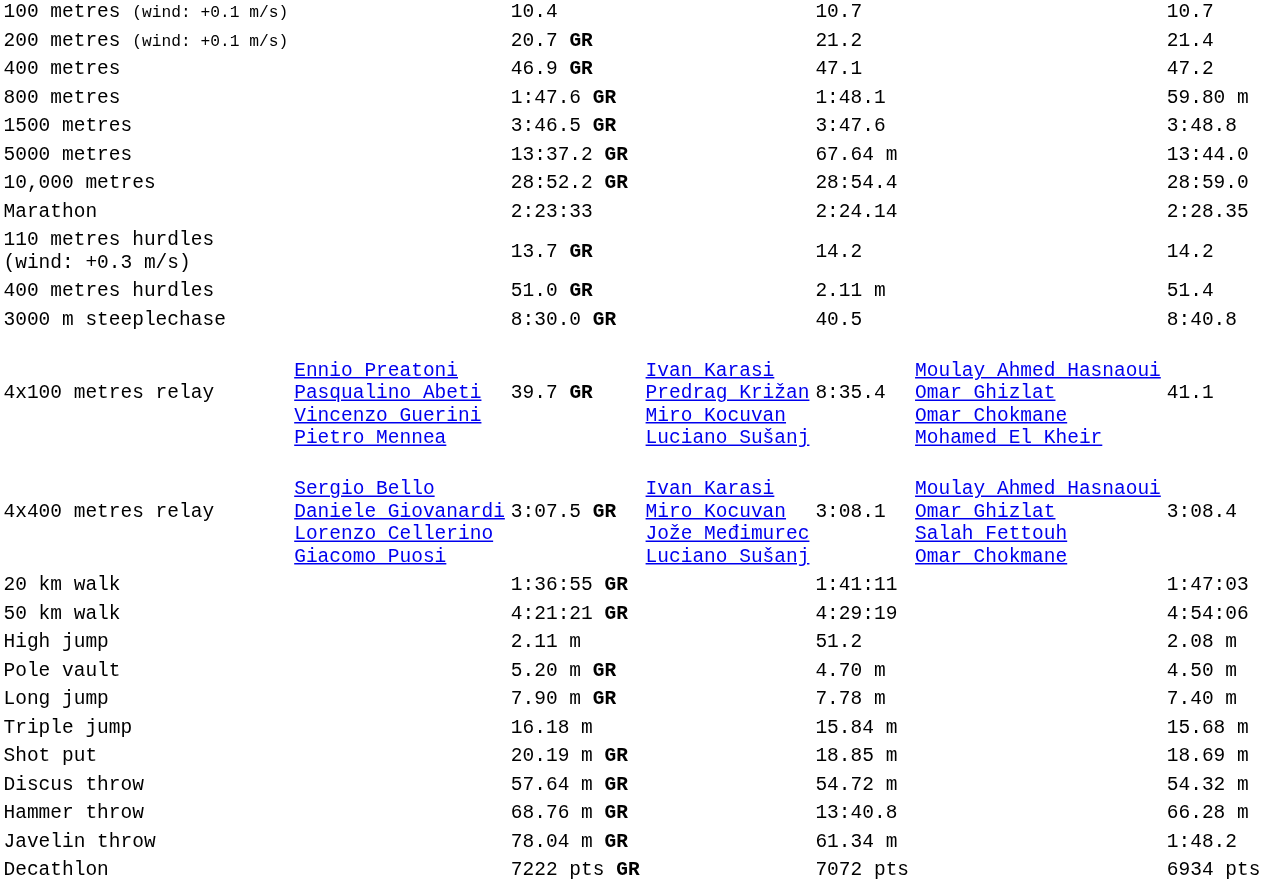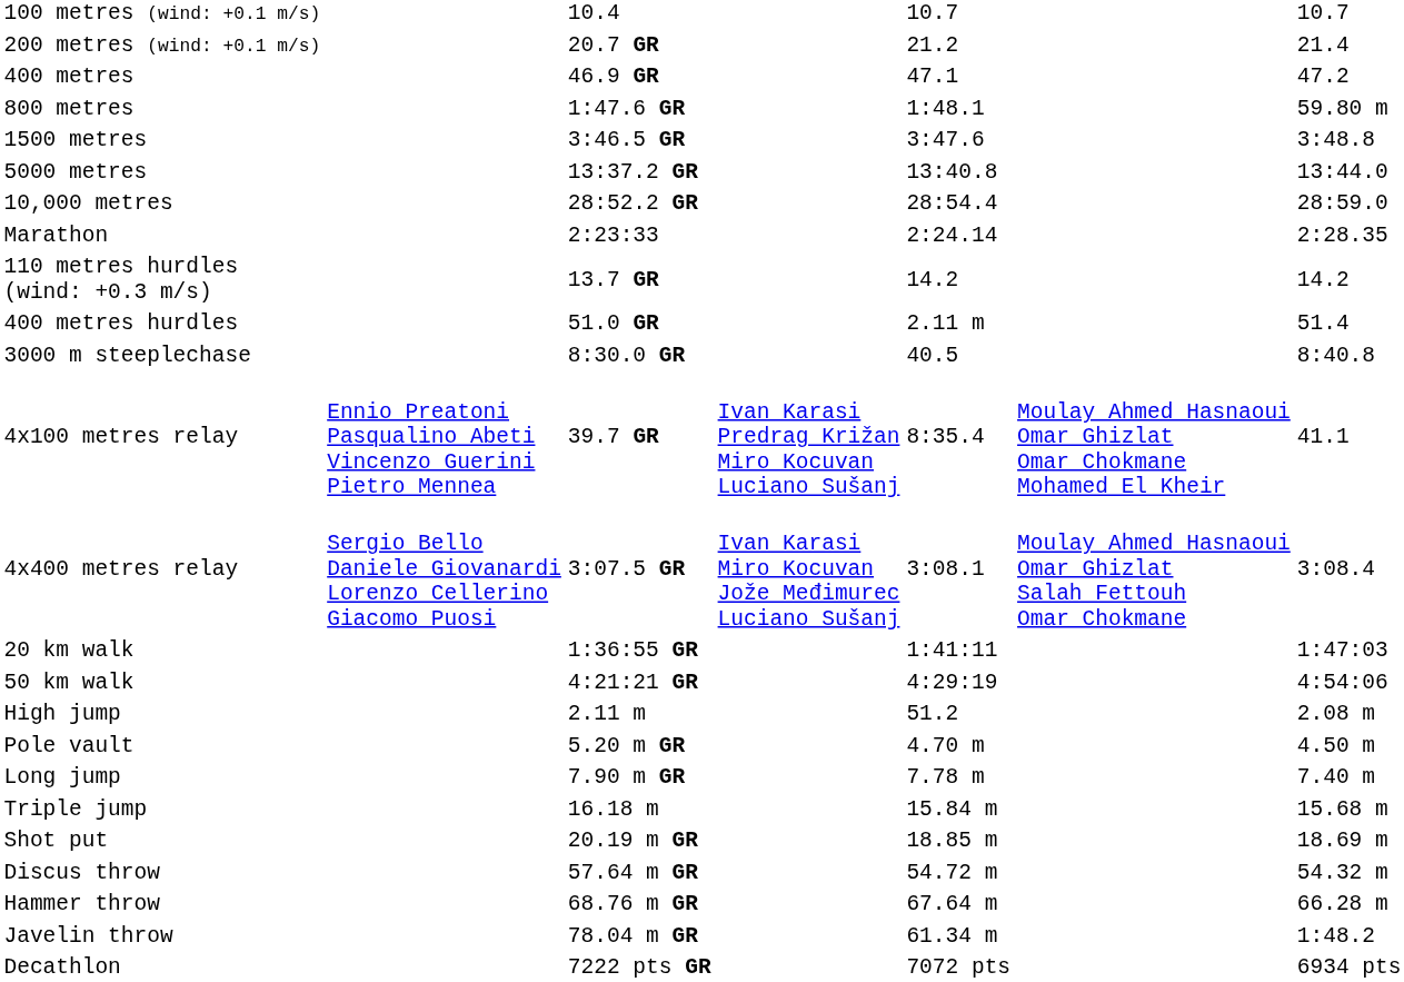5000 metres | column 5: 67.64 m -> 13:40.8
Hammer throw | column 5: 13:40.8 -> 67.64 m
